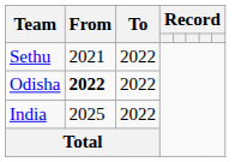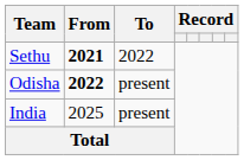Sethu | From: normal -> bold
Odisha | To: 2022 -> present
India | To: 2022 -> present
